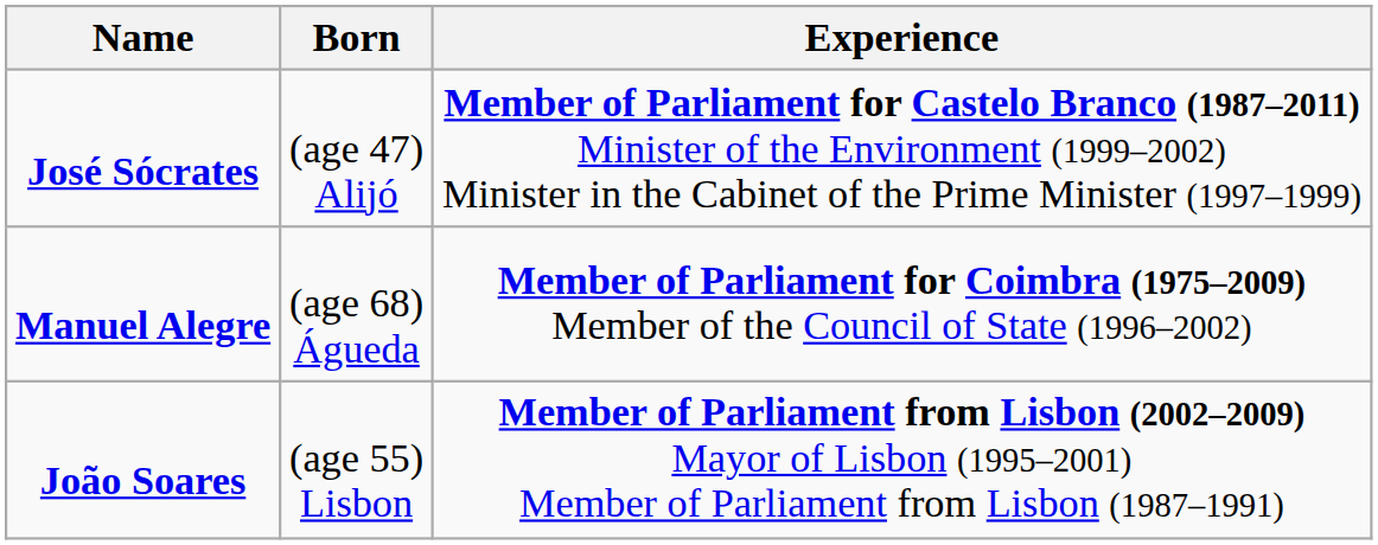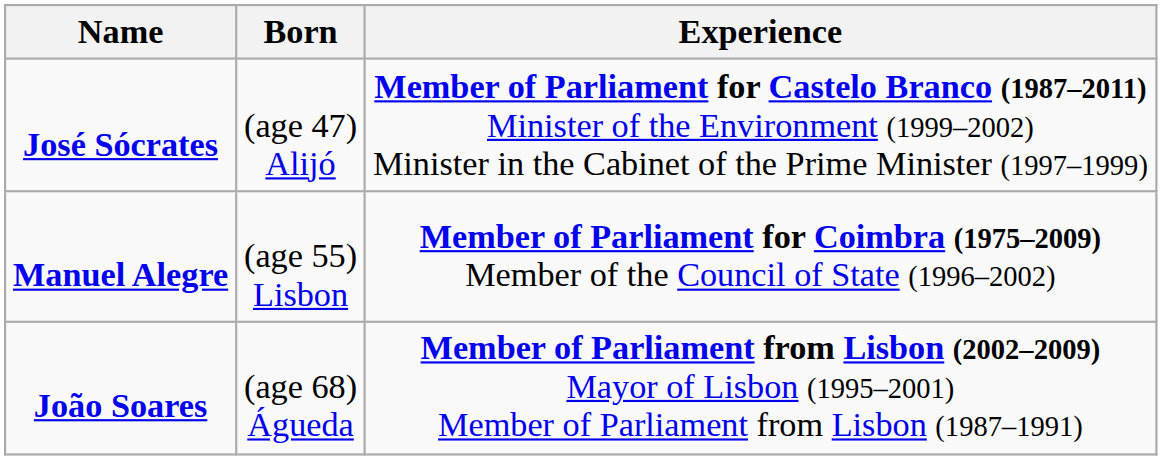Manuel Alegre | Born: (age 68) Águeda -> (age 55) Lisbon
João Soares | Born: (age 55) Lisbon -> (age 68) Águeda
